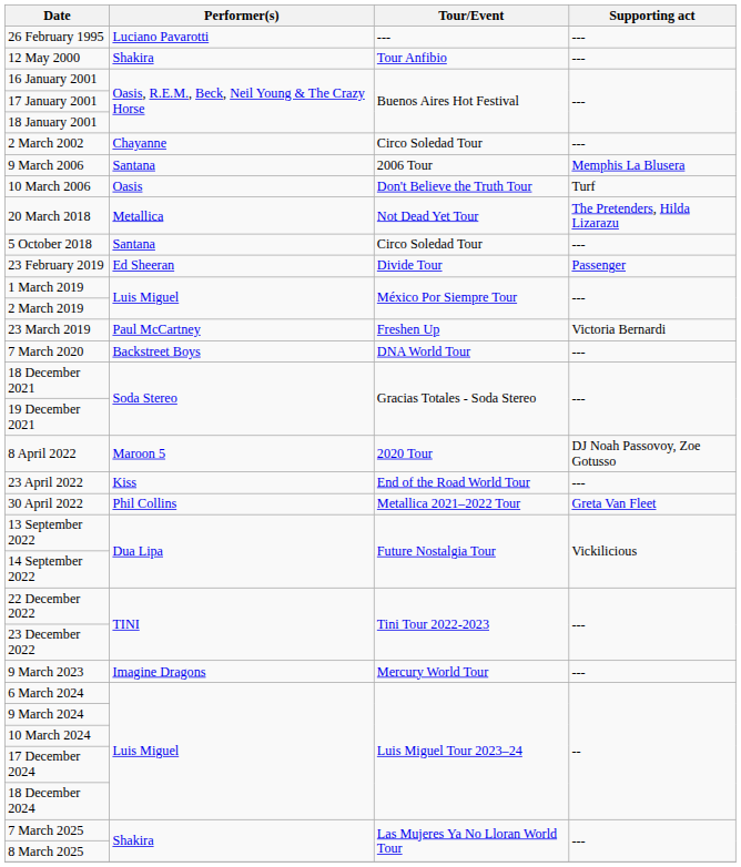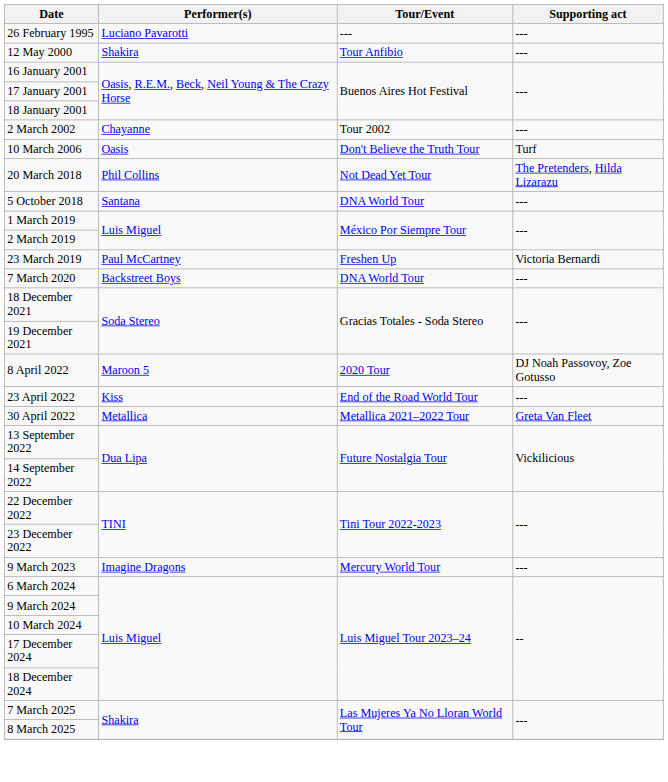2 March 2002 | Tour/Event: Circo Soledad Tour -> Tour 2002
- row: 9 March 2006 | Santana | 2006 Tour | Memphis La Blusera
20 March 2018 | Performer(s): Metallica -> Phil Collins
5 October 2018 | Tour/Event: Circo Soledad Tour -> DNA World Tour
- row: 23 February 2019 | Ed Sheeran | Divide Tour | Passenger
30 April 2022 | Performer(s): Phil Collins -> Metallica
